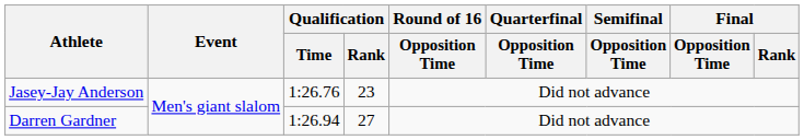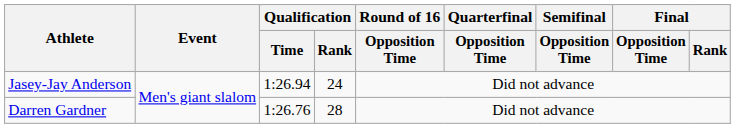Jasey-Jay Anderson | Qualification / Time: 1:26.76 -> 1:26.94
Jasey-Jay Anderson | Qualification / Rank: 23 -> 24
Darren Gardner | Qualification / Time: 1:26.94 -> 1:26.76
Darren Gardner | Qualification / Rank: 27 -> 28
